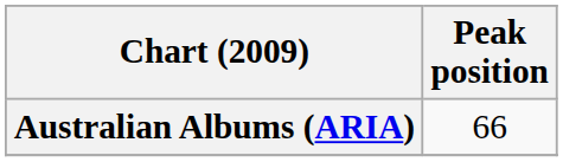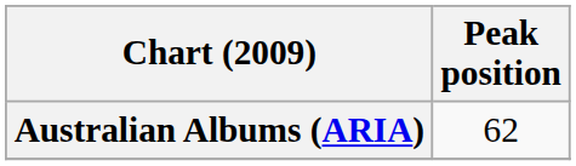Australian Albums (ARIA) | Peak position: 66 -> 62
